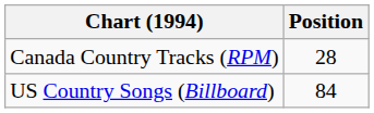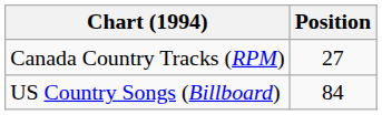Canada Country Tracks (RPM) | Position: 28 -> 27
